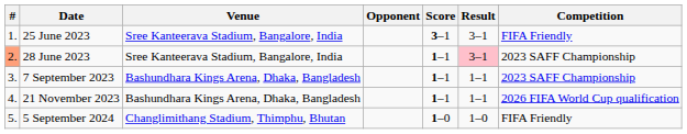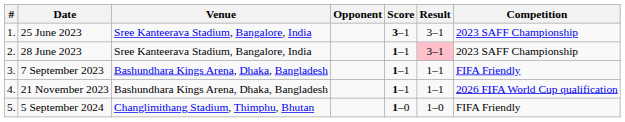25 June 2023 | Competition: FIFA Friendly -> 2023 SAFF Championship
28 June 2023 | #: lightsalmon background -> no background
7 September 2023 | Competition: 2023 SAFF Championship -> FIFA Friendly
